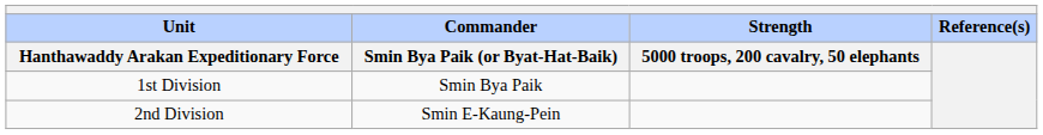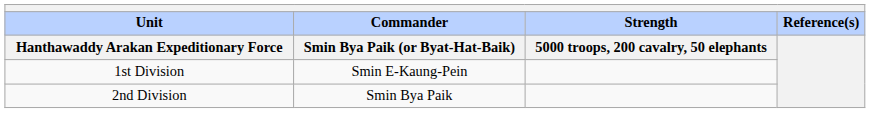1st Division | Commander / Smin Bya Paik (or Byat-Hat-Baik): Smin Bya Paik -> Smin E-Kaung-Pein
2nd Division | Commander / Smin Bya Paik (or Byat-Hat-Baik): Smin E-Kaung-Pein -> Smin Bya Paik
